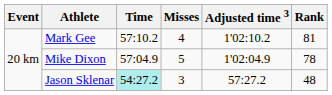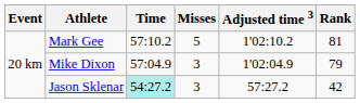Mark Gee | Misses: 4 -> 5
Mike Dixon | Misses: 5 -> 3
Mike Dixon | Rank: 78 -> 79
Jason Sklenar | Rank: 48 -> 42
